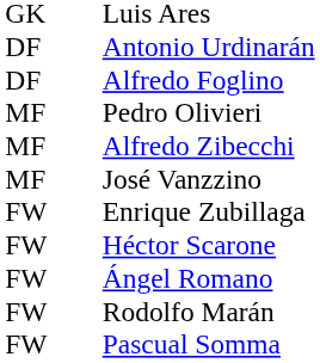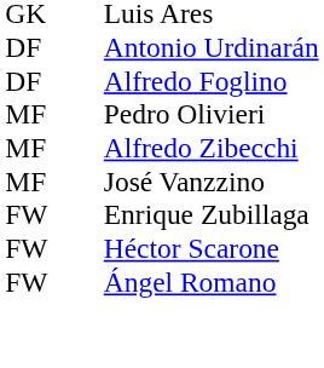- row: FW | Rodolfo Marán
- row: FW | Pascual Somma
